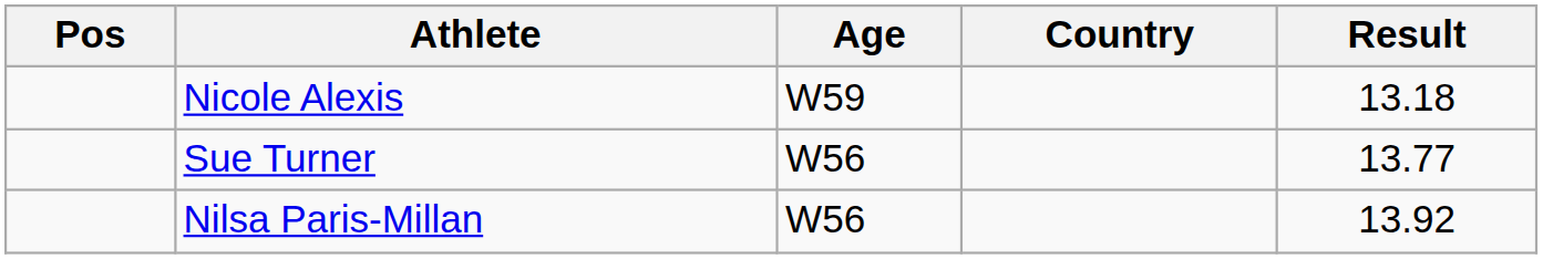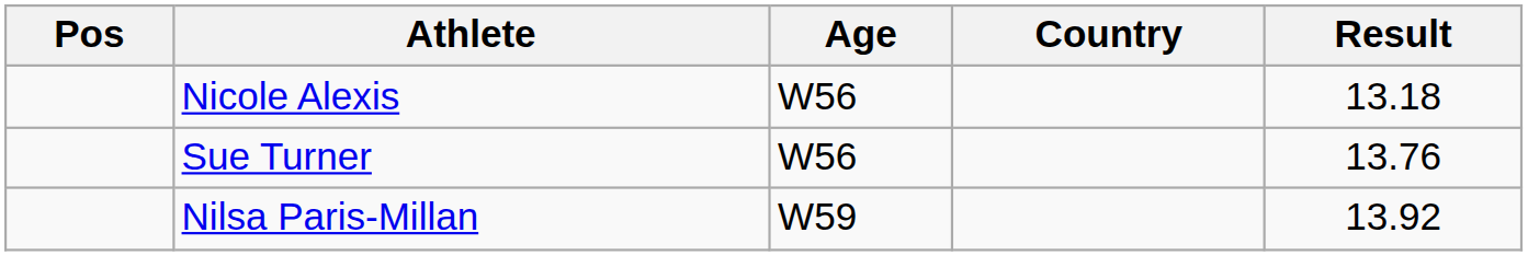Nicole Alexis | Age: W59 -> W56
Sue Turner | Result: 13.77 -> 13.76
Nilsa Paris-Millan | Age: W56 -> W59
